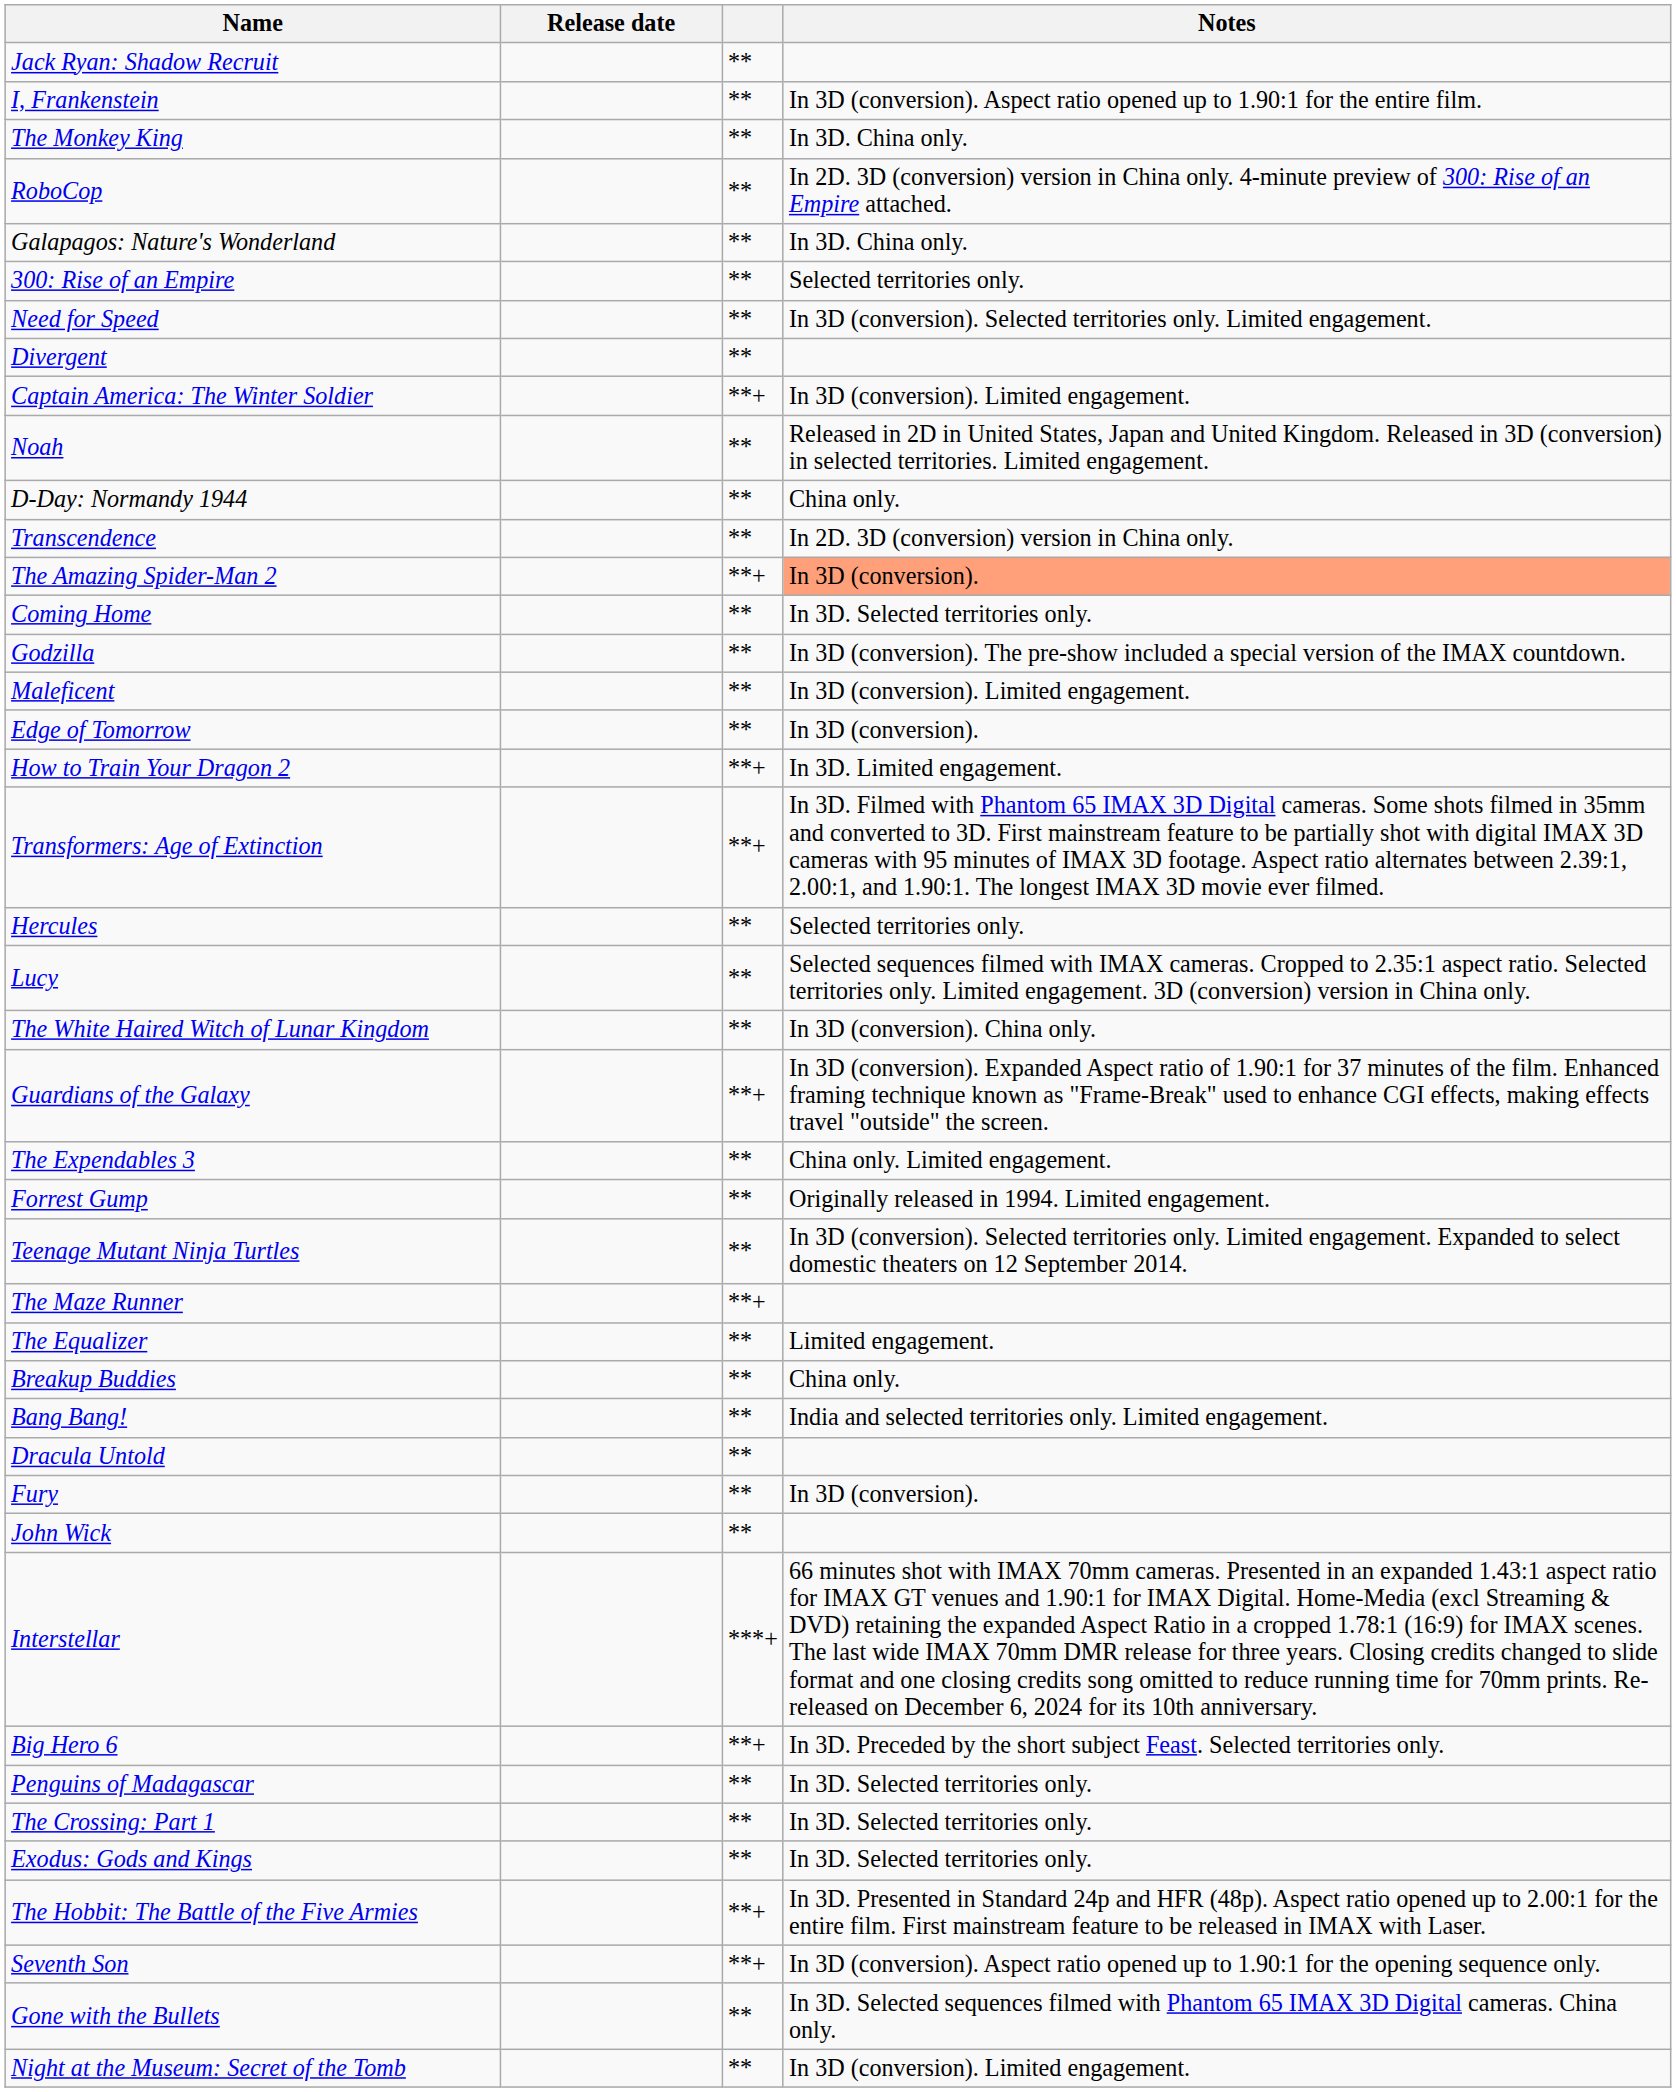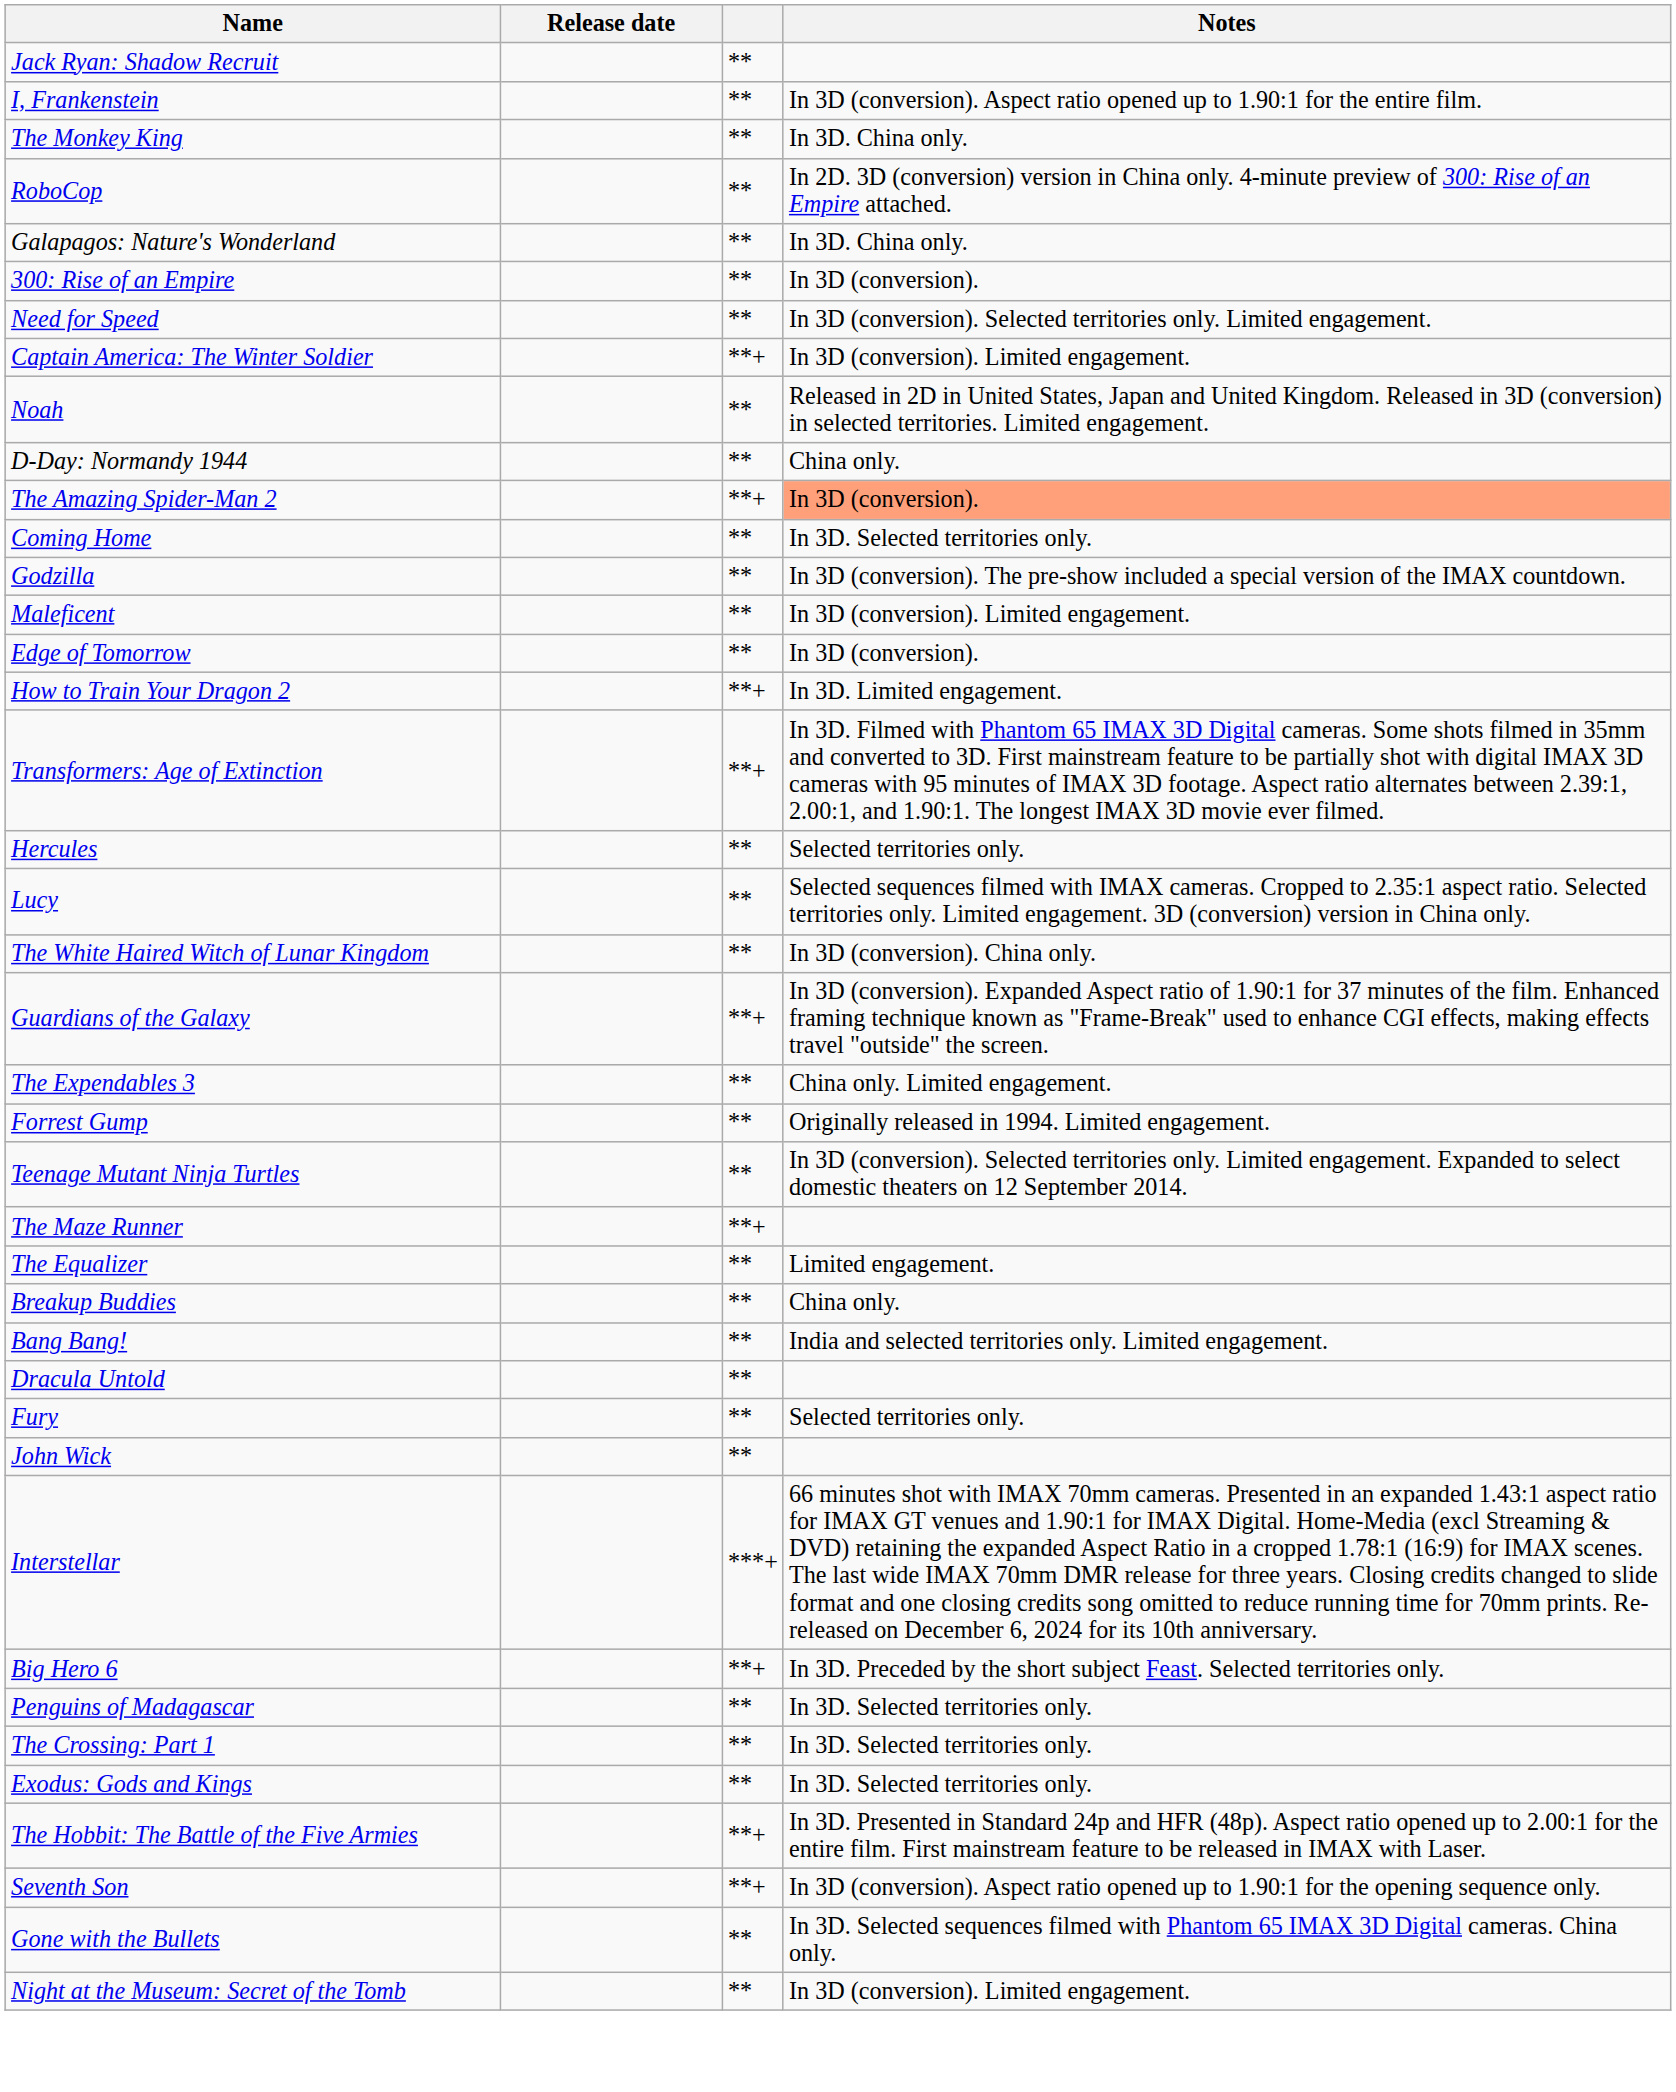300: Rise of an Empire | Notes: Selected territories only. -> In 3D (conversion).
- row: Divergent | **
- row: Transcendence | ** | In 2D. 3D (conversion) version in China only.
Fury | Notes: In 3D (conversion). -> Selected territories only.
